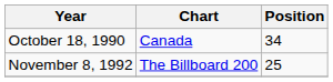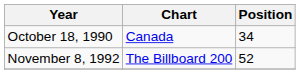November 8, 1992 | Position: 25 -> 52
